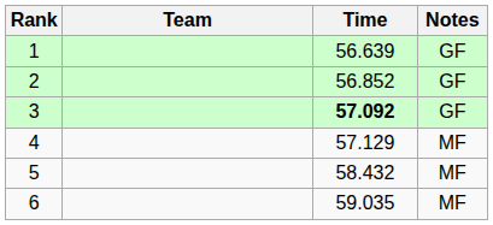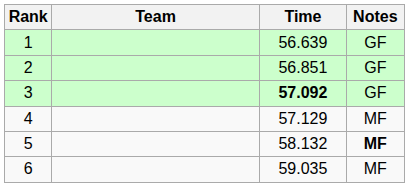2 | Time: 56.852 -> 56.851
5 | Time: 58.432 -> 58.132
5 | Notes: normal -> bold
